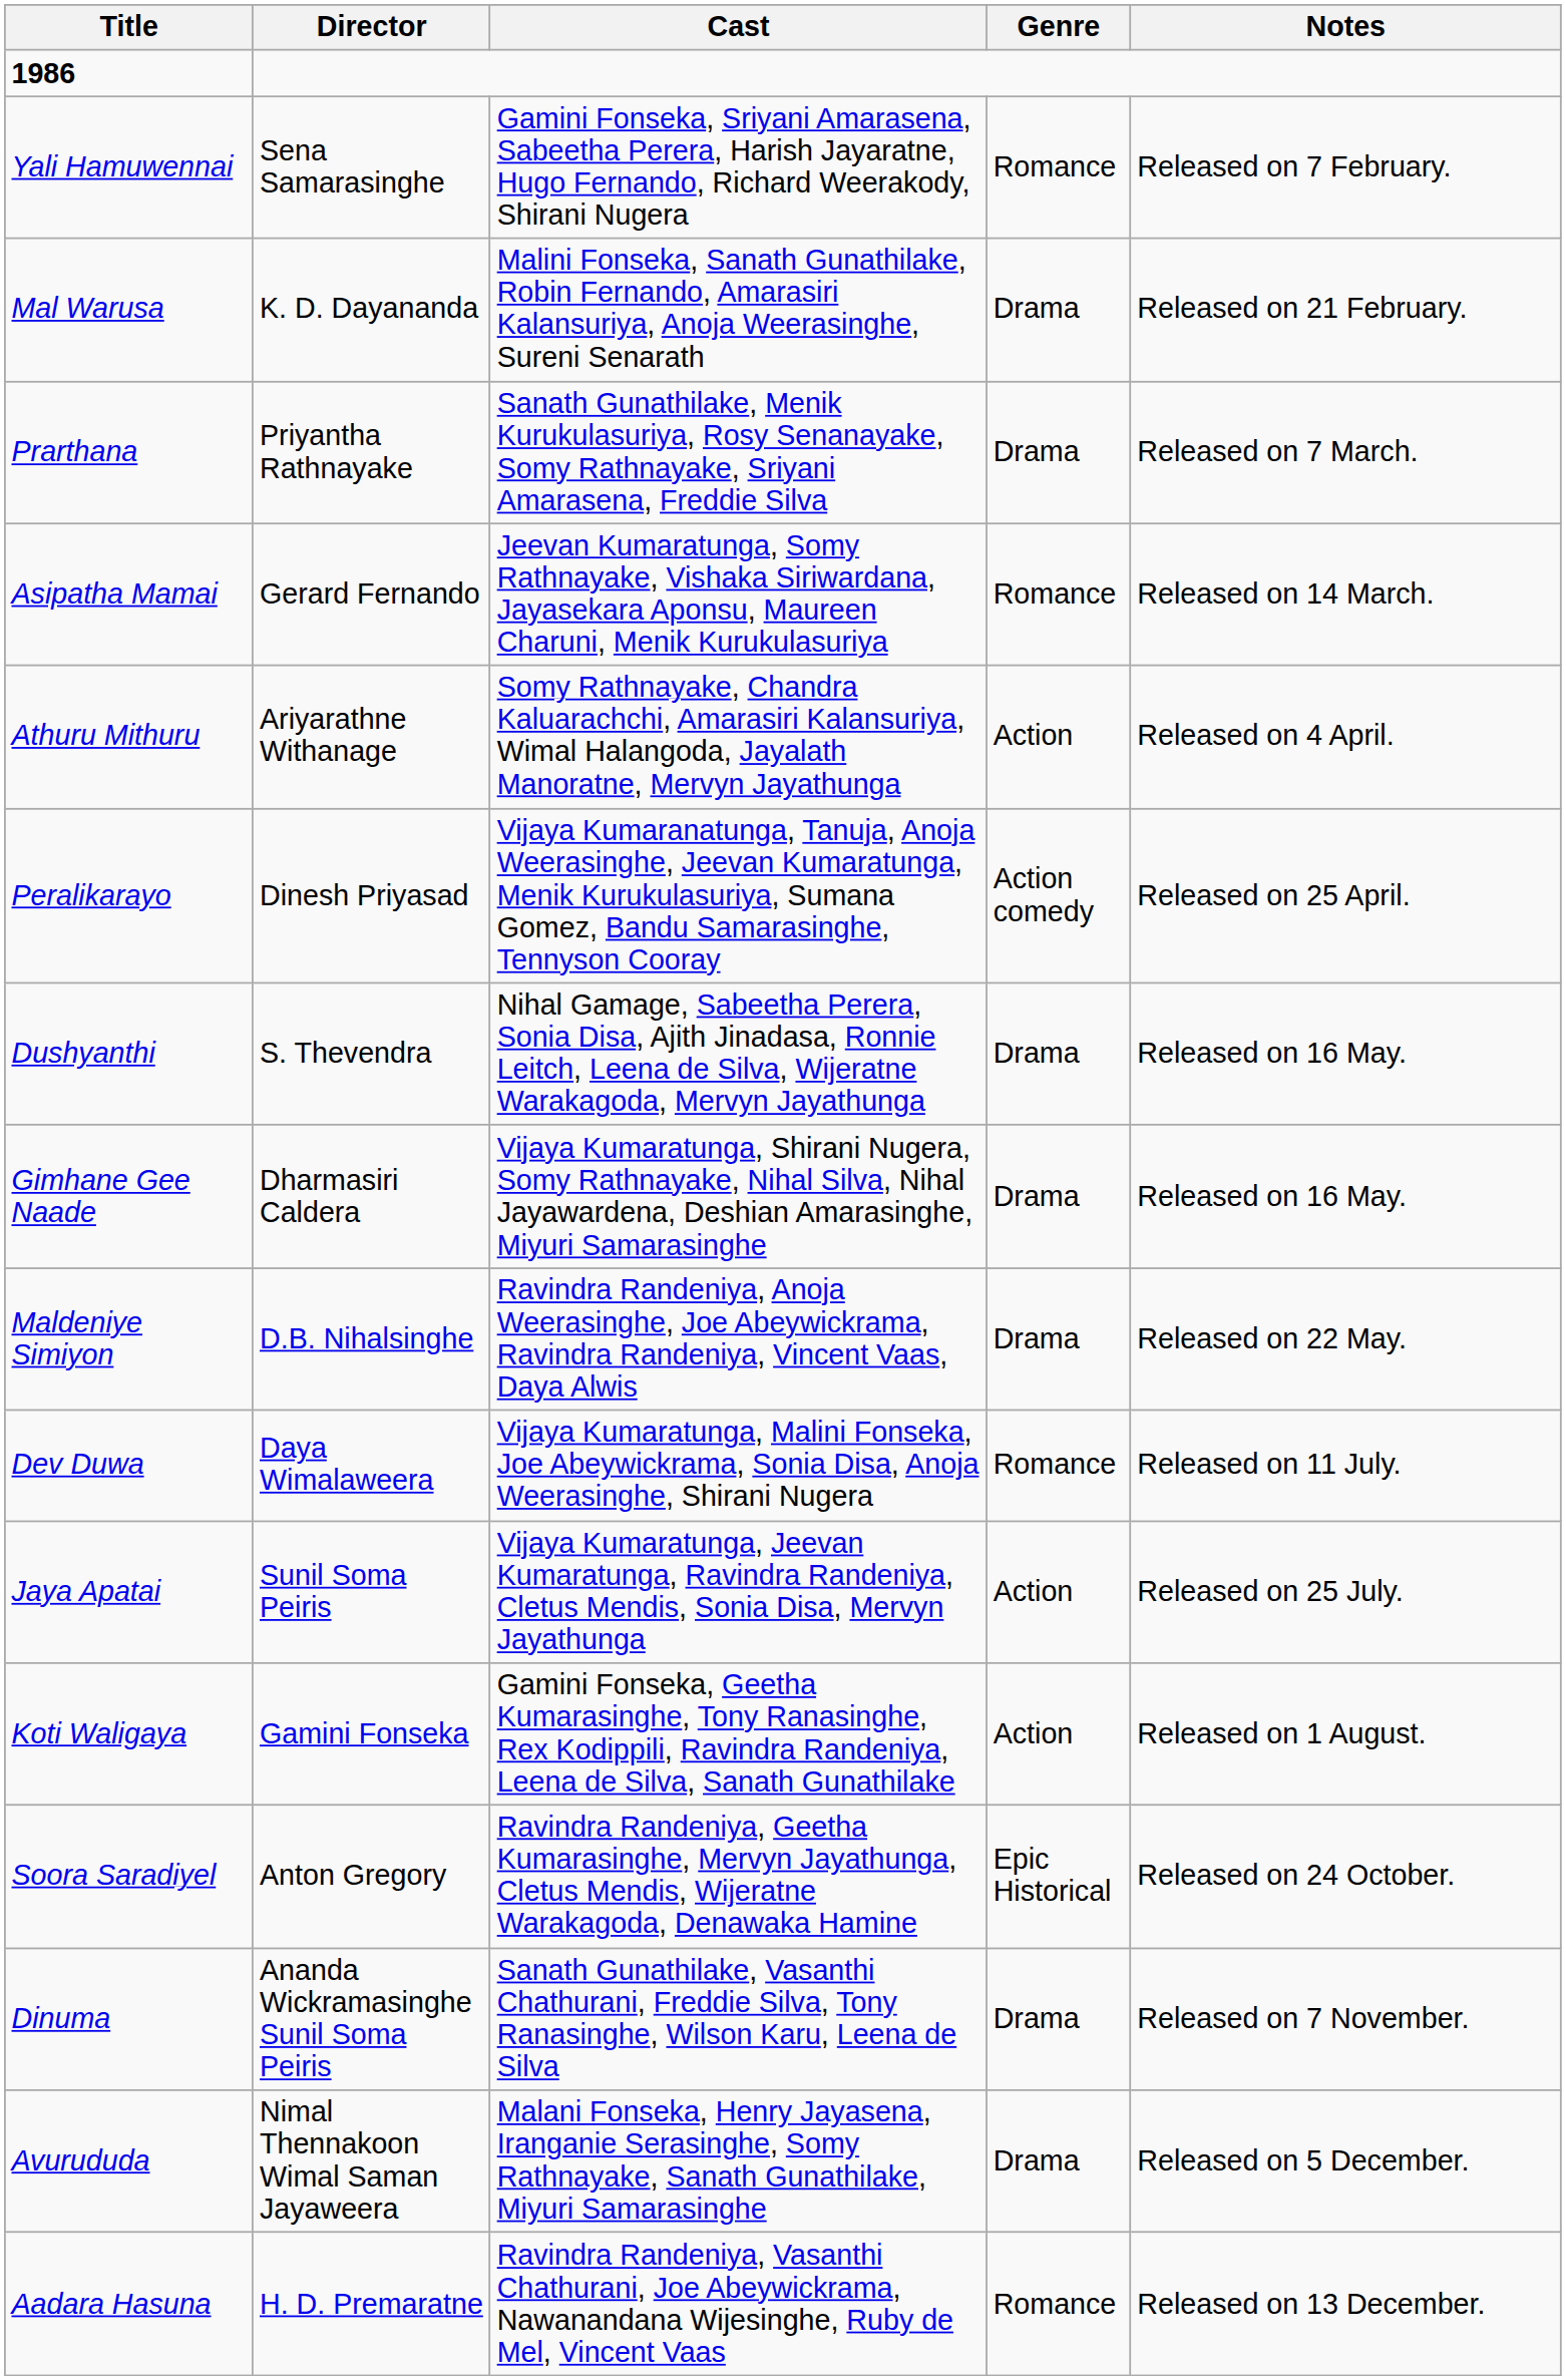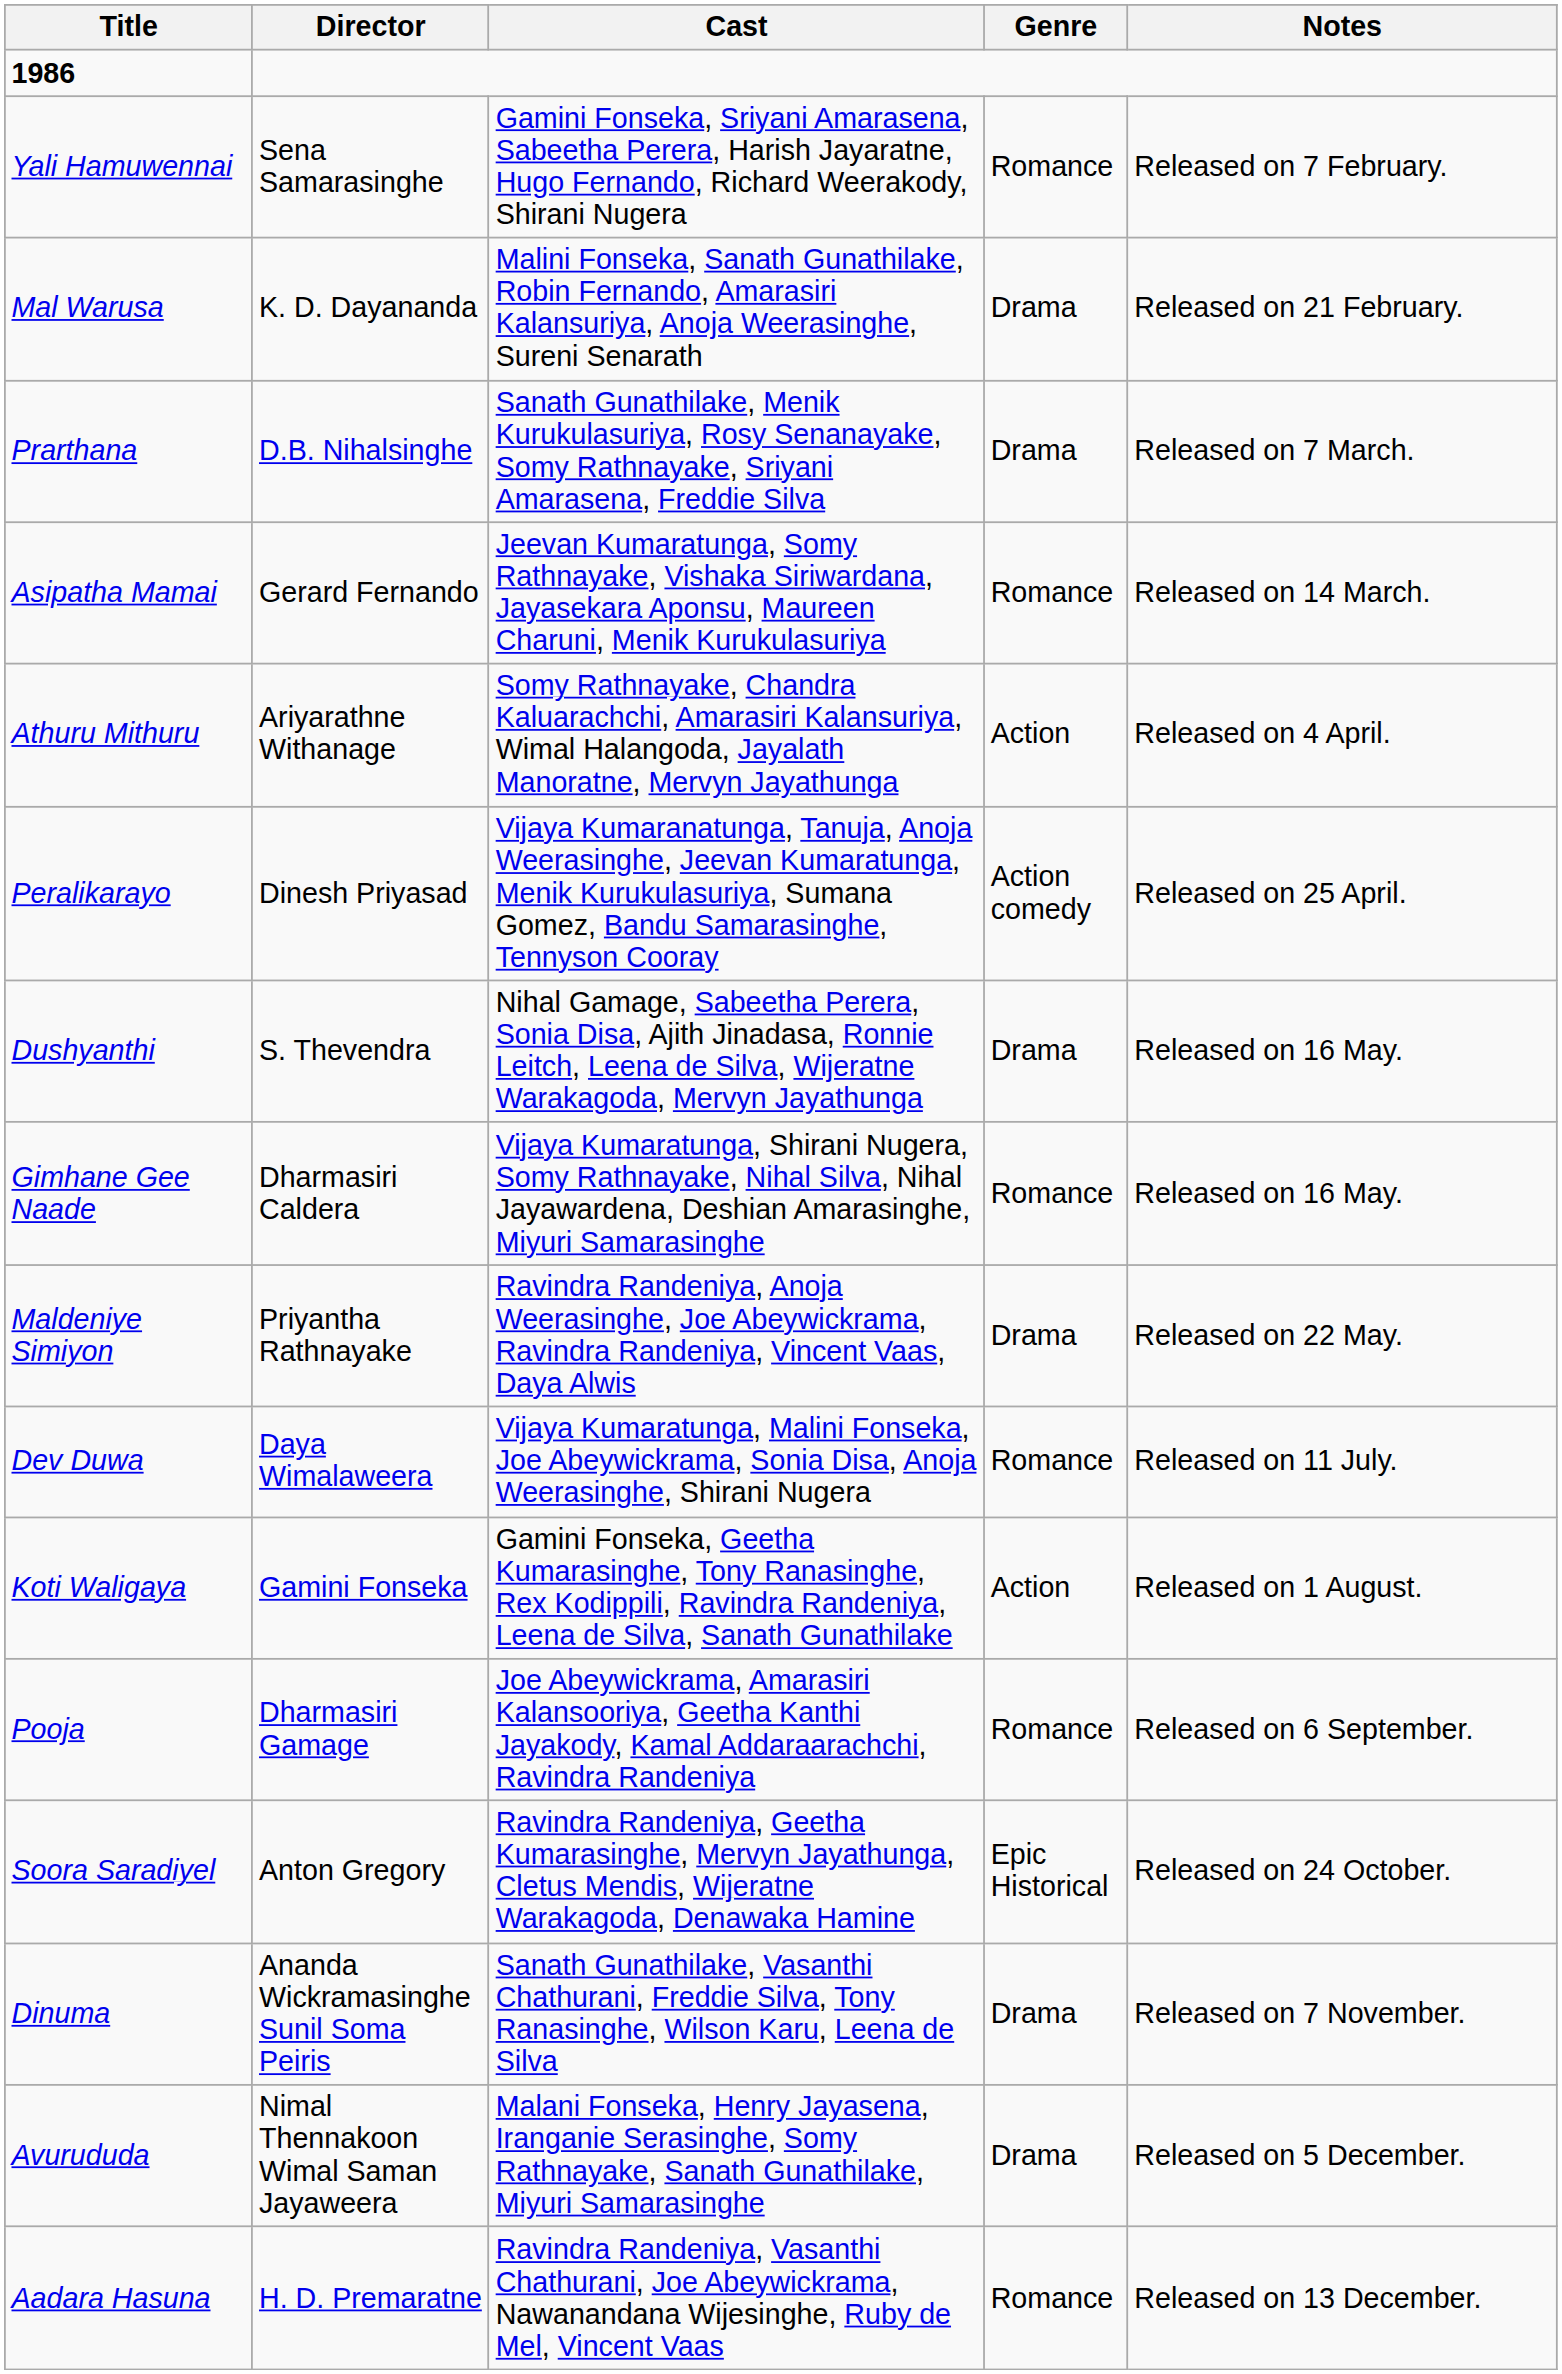Prarthana | Director: Priyantha Rathnayake -> D.B. Nihalsinghe
Gimhane Gee Naade | Genre: Drama -> Romance
Maldeniye Simiyon | Director: D.B. Nihalsinghe -> Priyantha Rathnayake
- row: Jaya Apatai | Sunil Soma Peiris | Vijaya Kumaratunga, Jeevan Kumaratunga, Ravindra Randeniya, Cletus Mendis, Sonia Disa, Mervyn Jayathunga | Action | Released on 25 July.
+ row: Pooja | Dharmasiri Gamage | Joe Abeywickrama, Amarasiri Kalansooriya, Geetha Kanthi Jayakody, Kamal Addaraarachchi, Ravindra Randeniya | Romance | Released on 6 September.
